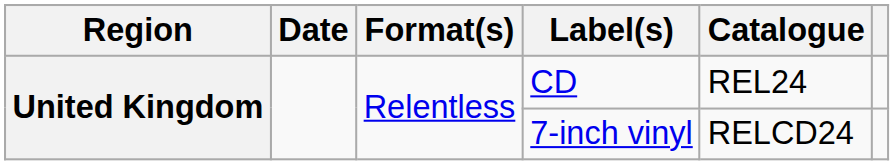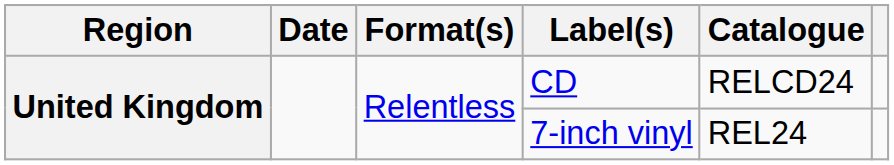CD | Catalogue: REL24 -> RELCD24
7-inch vinyl | Catalogue: RELCD24 -> REL24
